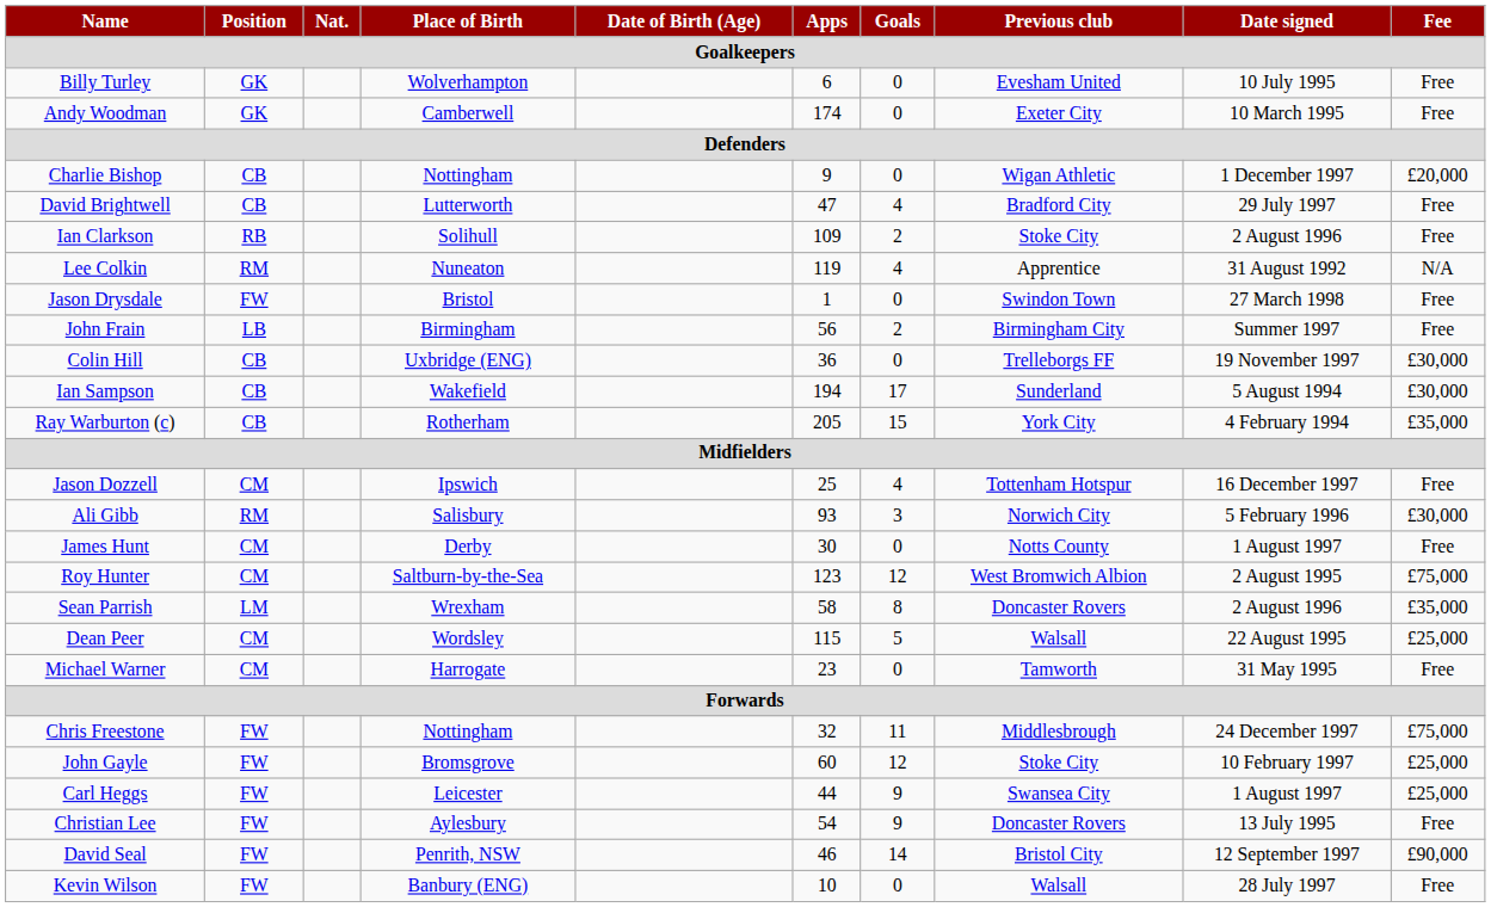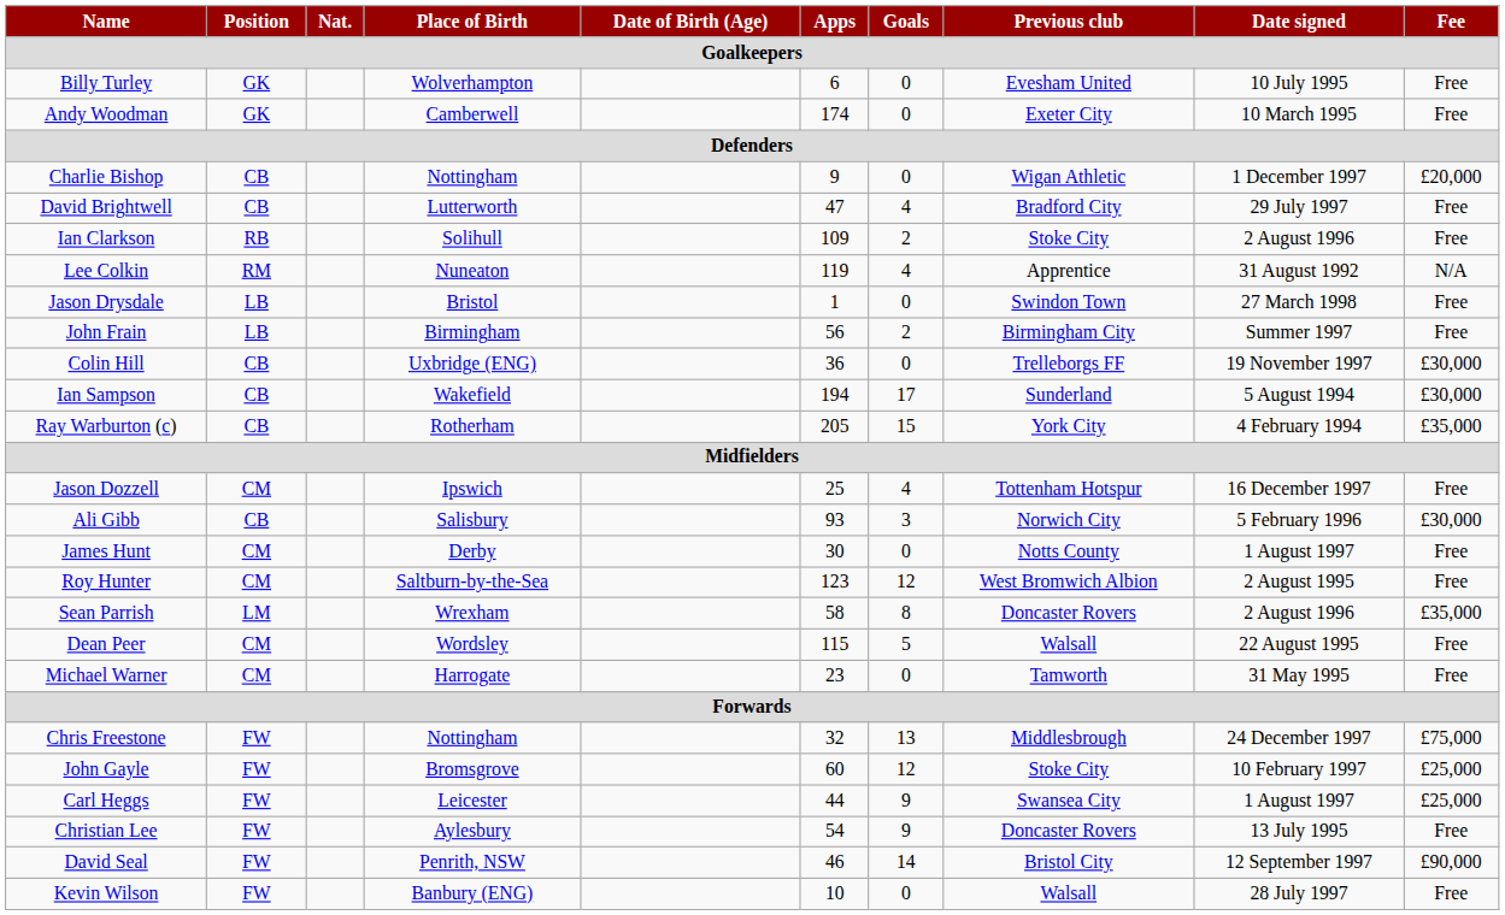Jason Drysdale | Position: FW -> LB
Ali Gibb | Position: RM -> CB
Roy Hunter | Fee: £75,000 -> Free
Dean Peer | Fee: £25,000 -> Free
Chris Freestone | Goals: 11 -> 13
